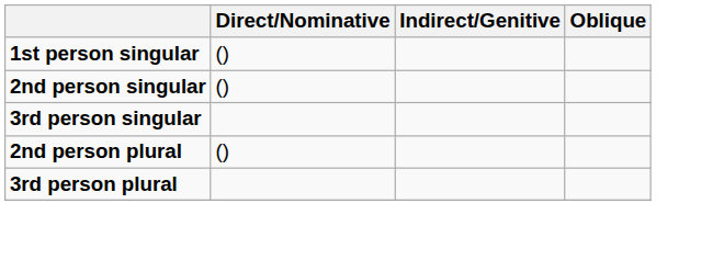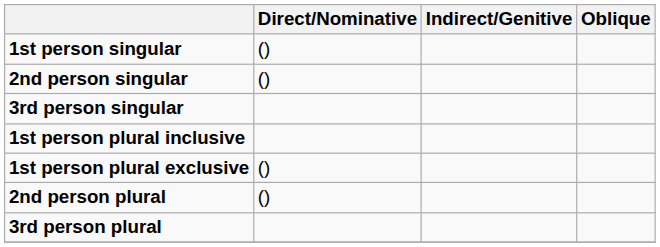+ row: 1st person plural inclusive
+ row: 1st person plural exclusive | ()
